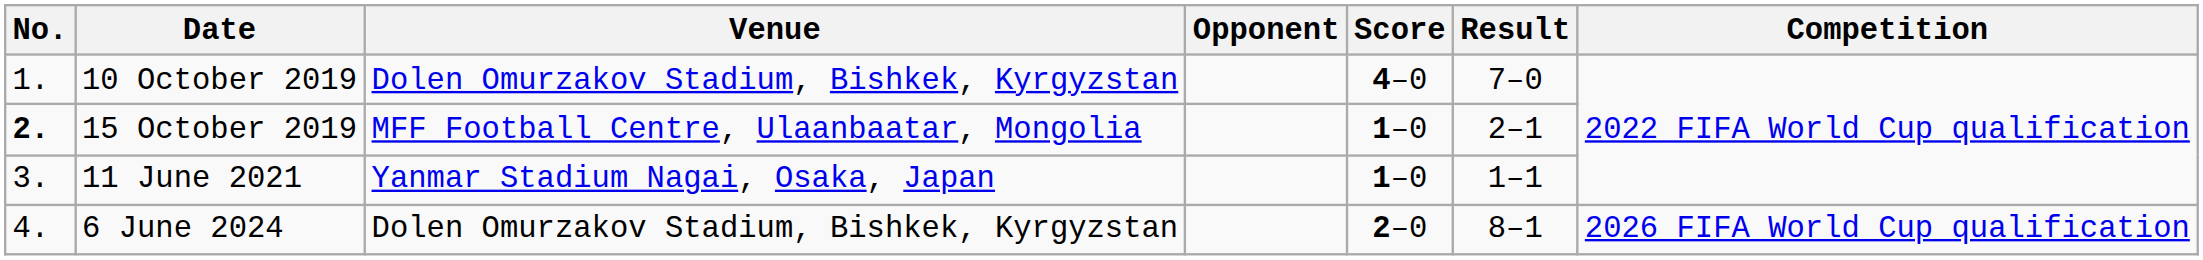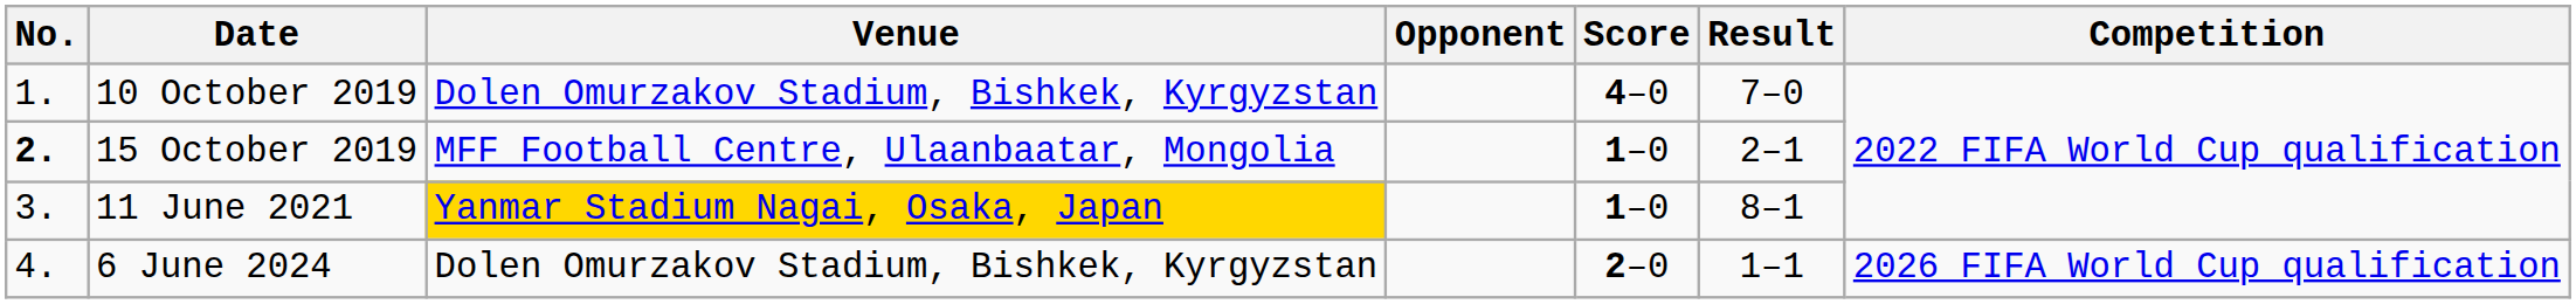11 June 2021 | Venue: no background -> gold background
11 June 2021 | Result: 1–1 -> 8–1
6 June 2024 | Result: 8–1 -> 1–1
